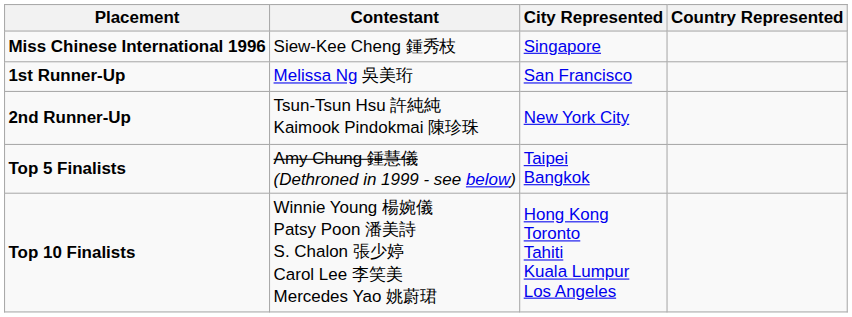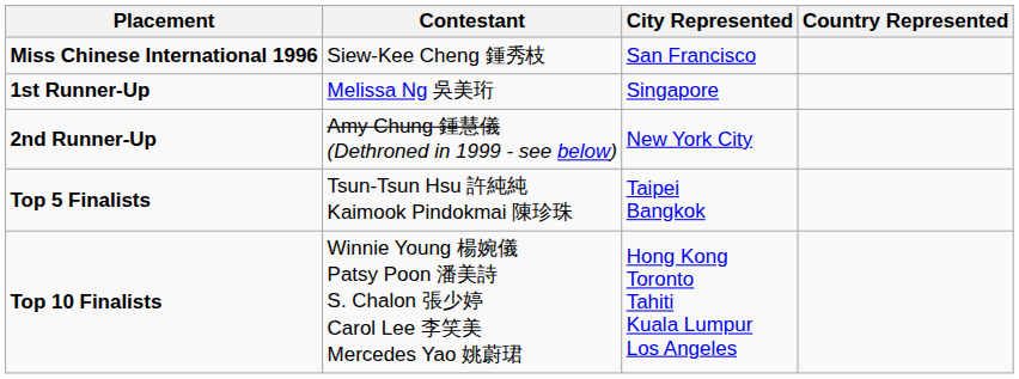Miss Chinese International 1996 | City Represented: Singapore -> San Francisco
1st Runner-Up | City Represented: San Francisco -> Singapore
2nd Runner-Up | Contestant: Tsun-Tsun Hsu 許純純 Kaimook Pindokmai 陳珍珠 -> Amy Chung 鍾慧儀 (Dethroned in 1999 - see below)
Top 5 Finalists | Contestant: Amy Chung 鍾慧儀 (Dethroned in 1999 - see below) -> Tsun-Tsun Hsu 許純純 Kaimook Pindokmai 陳珍珠
